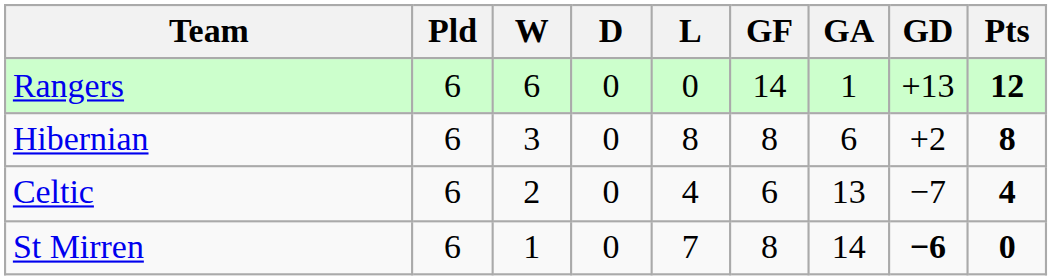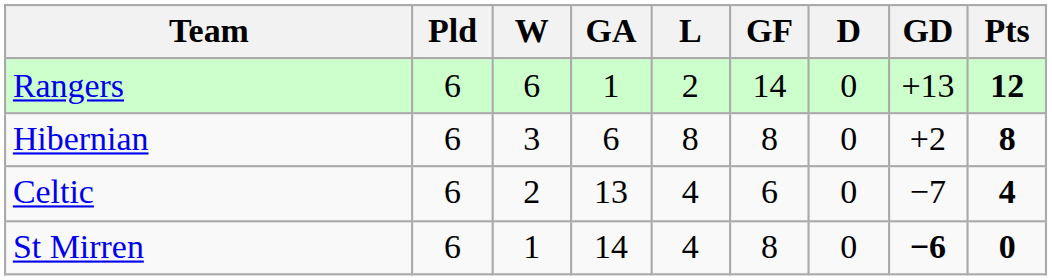columns swapped: D <-> GA
Rangers | L: 0 -> 2
St Mirren | L: 7 -> 4
